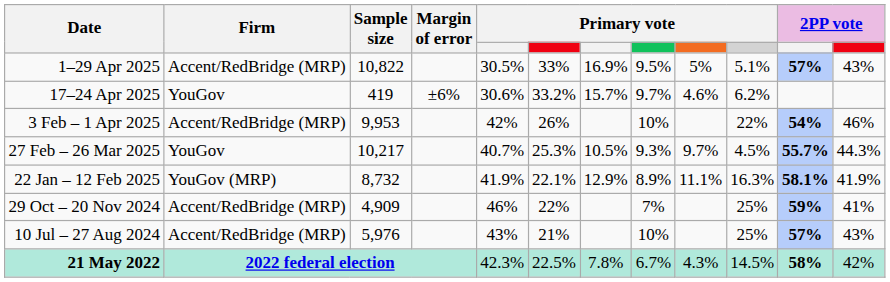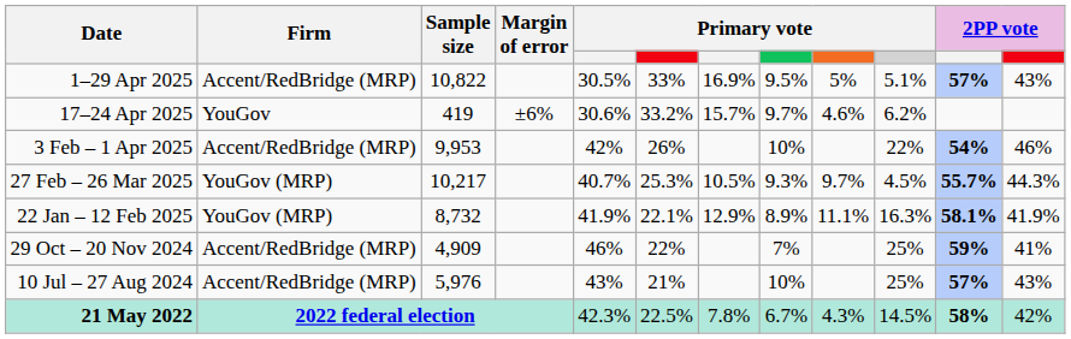27 Feb – 26 Mar 2025 | Firm: YouGov -> YouGov (MRP)
